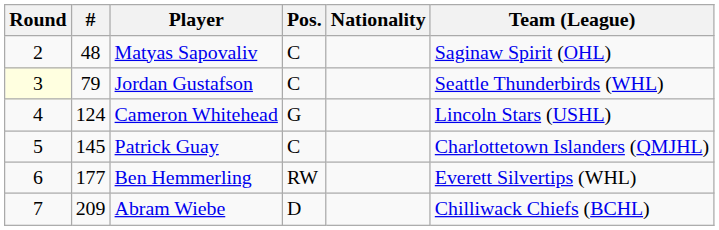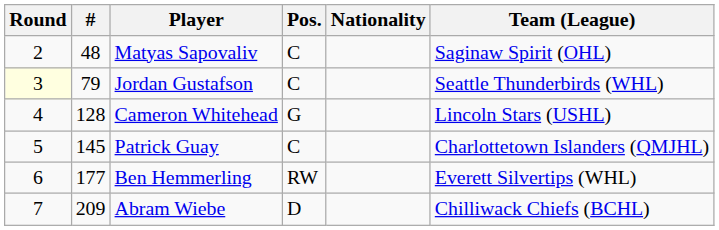Cameron Whitehead | #: 124 -> 128
